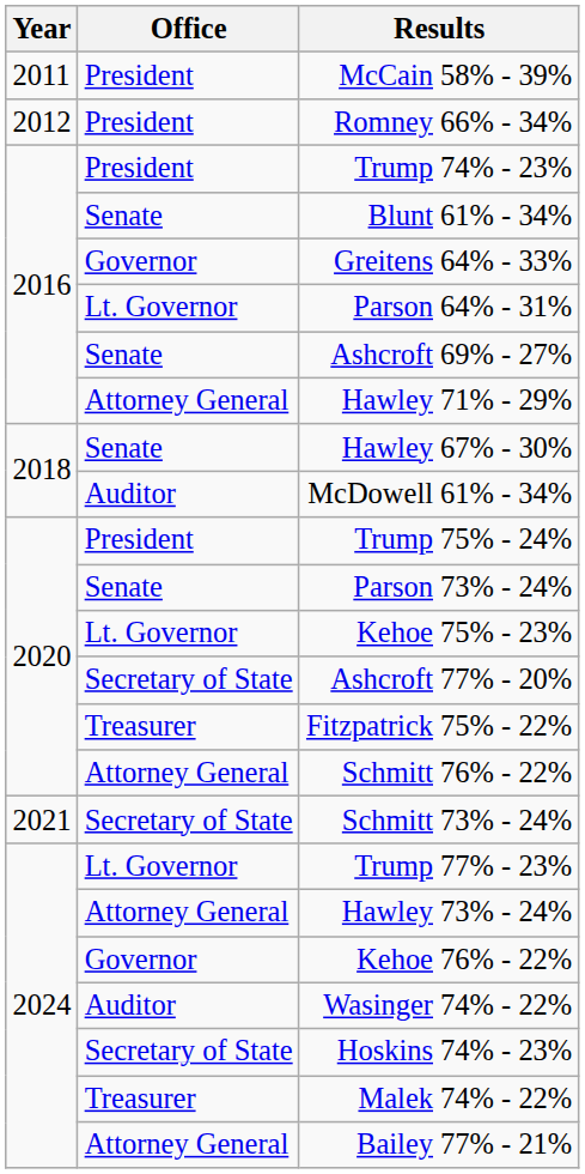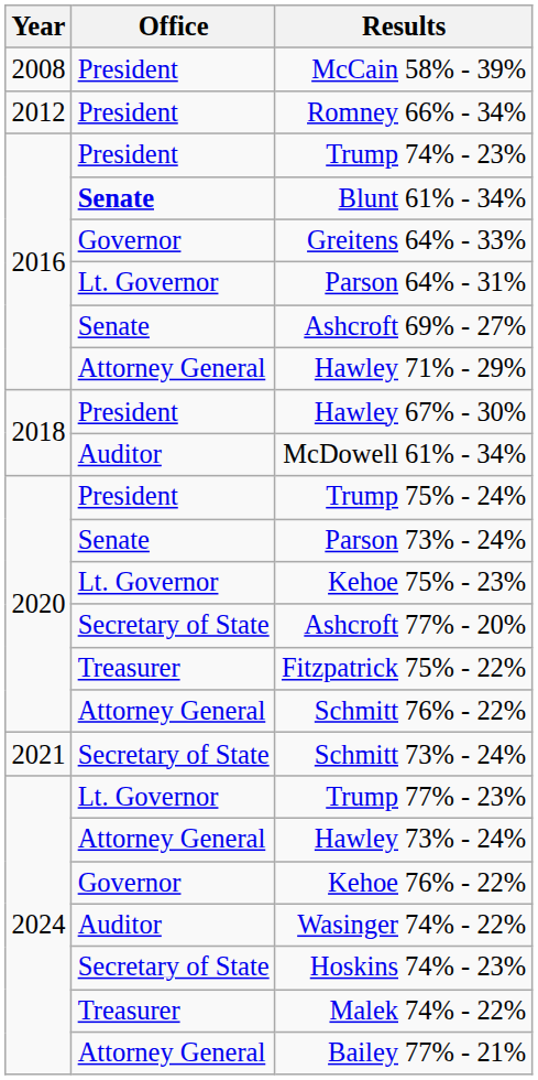McCain 58% - 39% | Year: 2011 -> 2008
Blunt 61% - 34% | Office: normal -> bold
Hawley 67% - 30% | Office: Senate -> President
